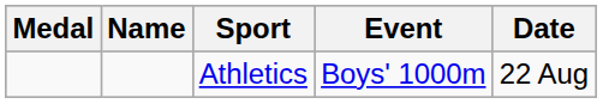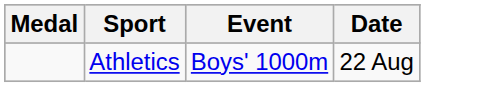- column: Name
